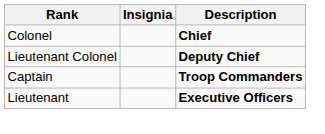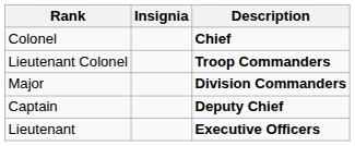Lieutenant Colonel | Description: Deputy Chief -> Troop Commanders
+ row: Major | Division Commanders
Captain | Description: Troop Commanders -> Deputy Chief
